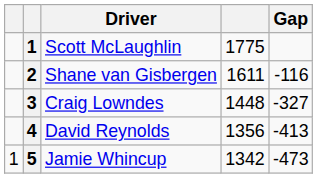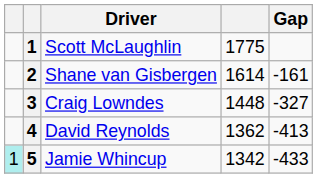Shane van Gisbergen | column 4: 1611 -> 1614
Shane van Gisbergen | Gap: -116 -> -161
David Reynolds | column 4: 1356 -> 1362
Jamie Whincup | column 1: no background -> paleturquoise background
Jamie Whincup | Gap: -473 -> -433
